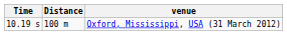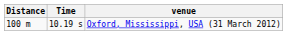columns swapped: Distance <-> Time
